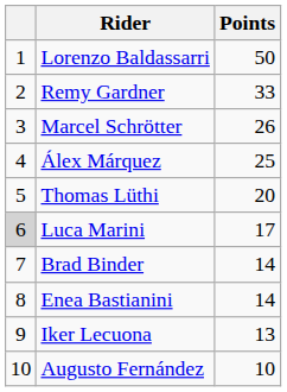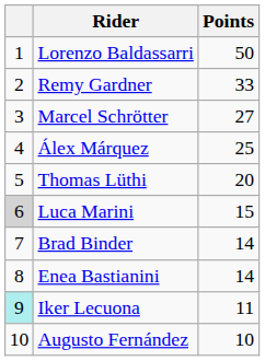Marcel Schrötter | Points: 26 -> 27
Luca Marini | Points: 17 -> 15
Iker Lecuona | column 1: no background -> paleturquoise background
Iker Lecuona | Points: 13 -> 11
